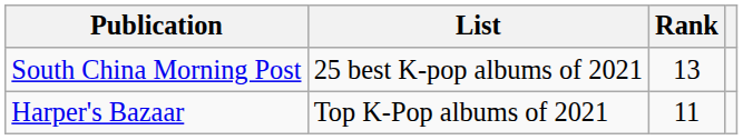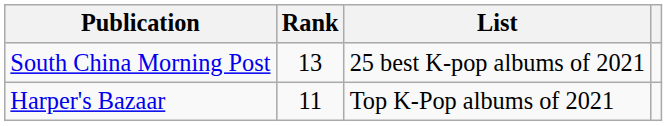columns swapped: List <-> Rank
